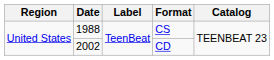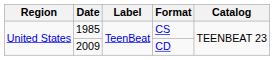CS | Date: 1988 -> 1985
CD | Date: 2002 -> 2009
